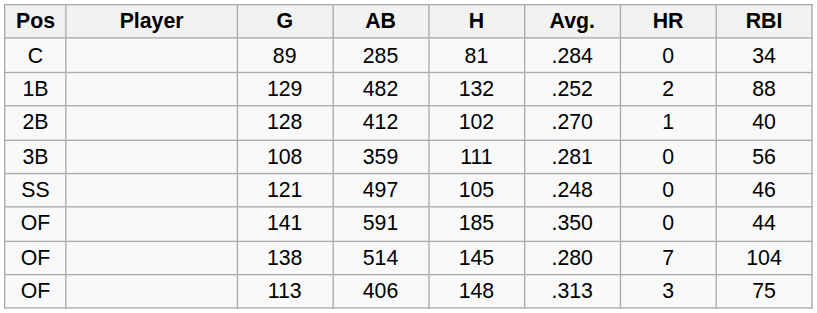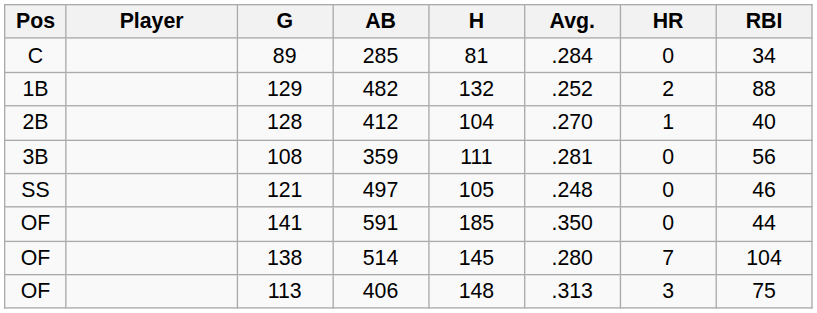128 | H: 102 -> 104
